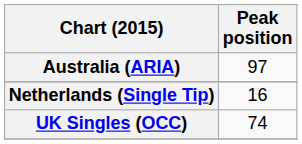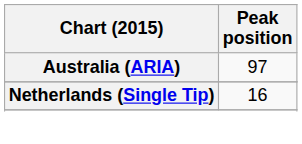- row: UK Singles (OCC) | 74
